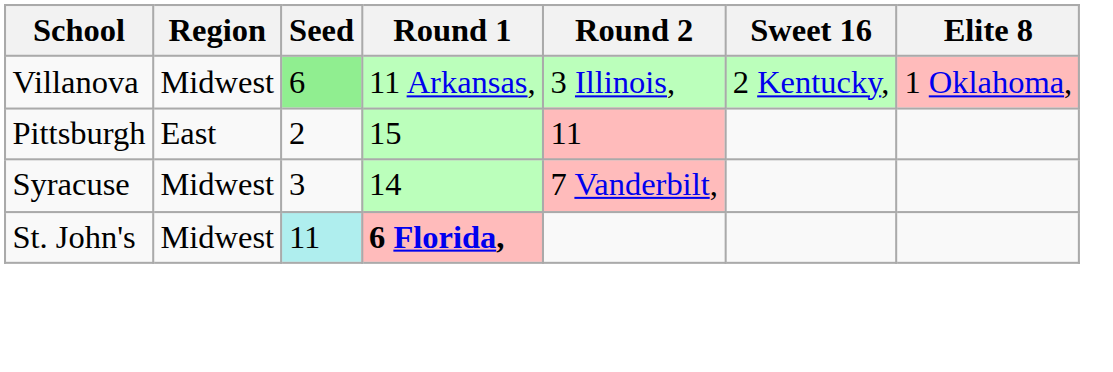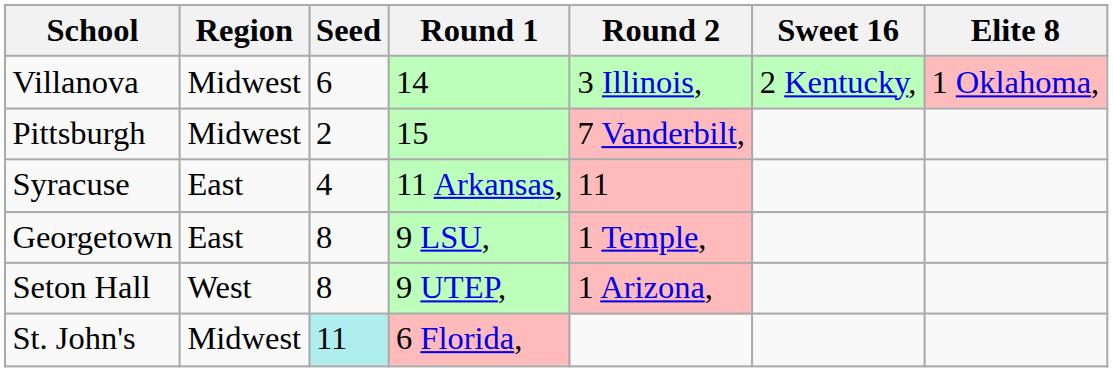Villanova | Seed: lightgreen background -> no background
Villanova | Round 1: 11 Arkansas, -> 14
Pittsburgh | Region: East -> Midwest
Pittsburgh | Round 2: 11 -> 7 Vanderbilt,
Syracuse | Region: Midwest -> East
Syracuse | Seed: 3 -> 4
Syracuse | Round 1: 14 -> 11 Arkansas,
Syracuse | Round 2: 7 Vanderbilt, -> 11
+ row: Georgetown | East | 8 | 9 LSU, | 1 Temple,
+ row: Seton Hall | West | 8 | 9 UTEP, | 1 Arizona,
St. John's | Round 1: bold -> normal
